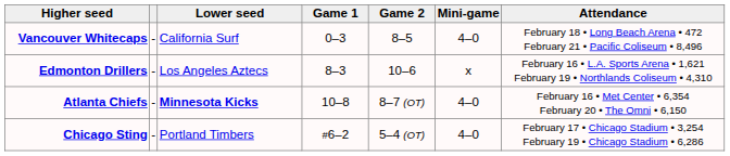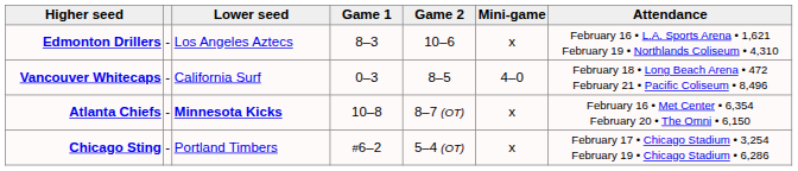rows swapped: Edmonton Drillers <-> Vancouver Whitecaps
Atlanta Chiefs | Mini-game: 4–0 -> x
Chicago Sting | Mini-game: 4–0 -> x
